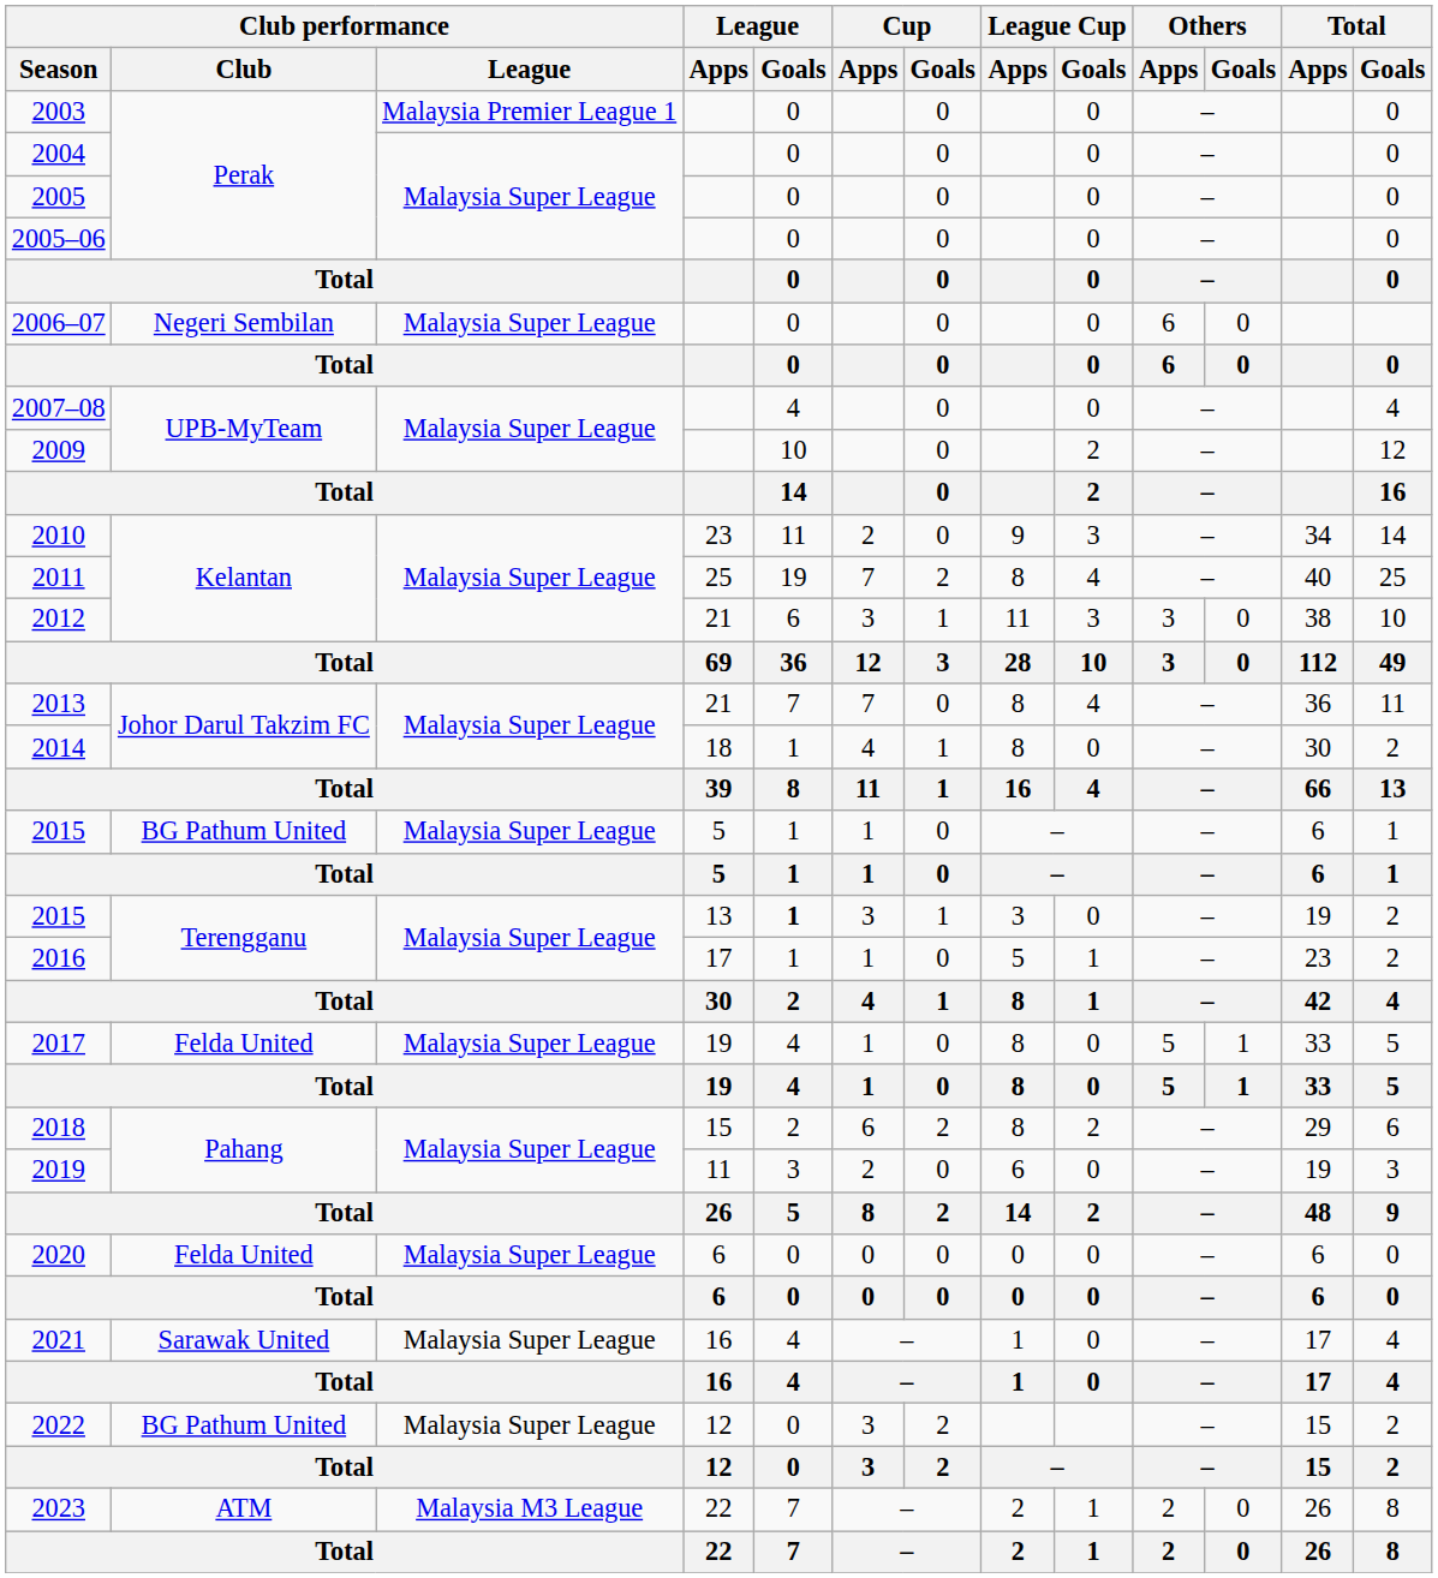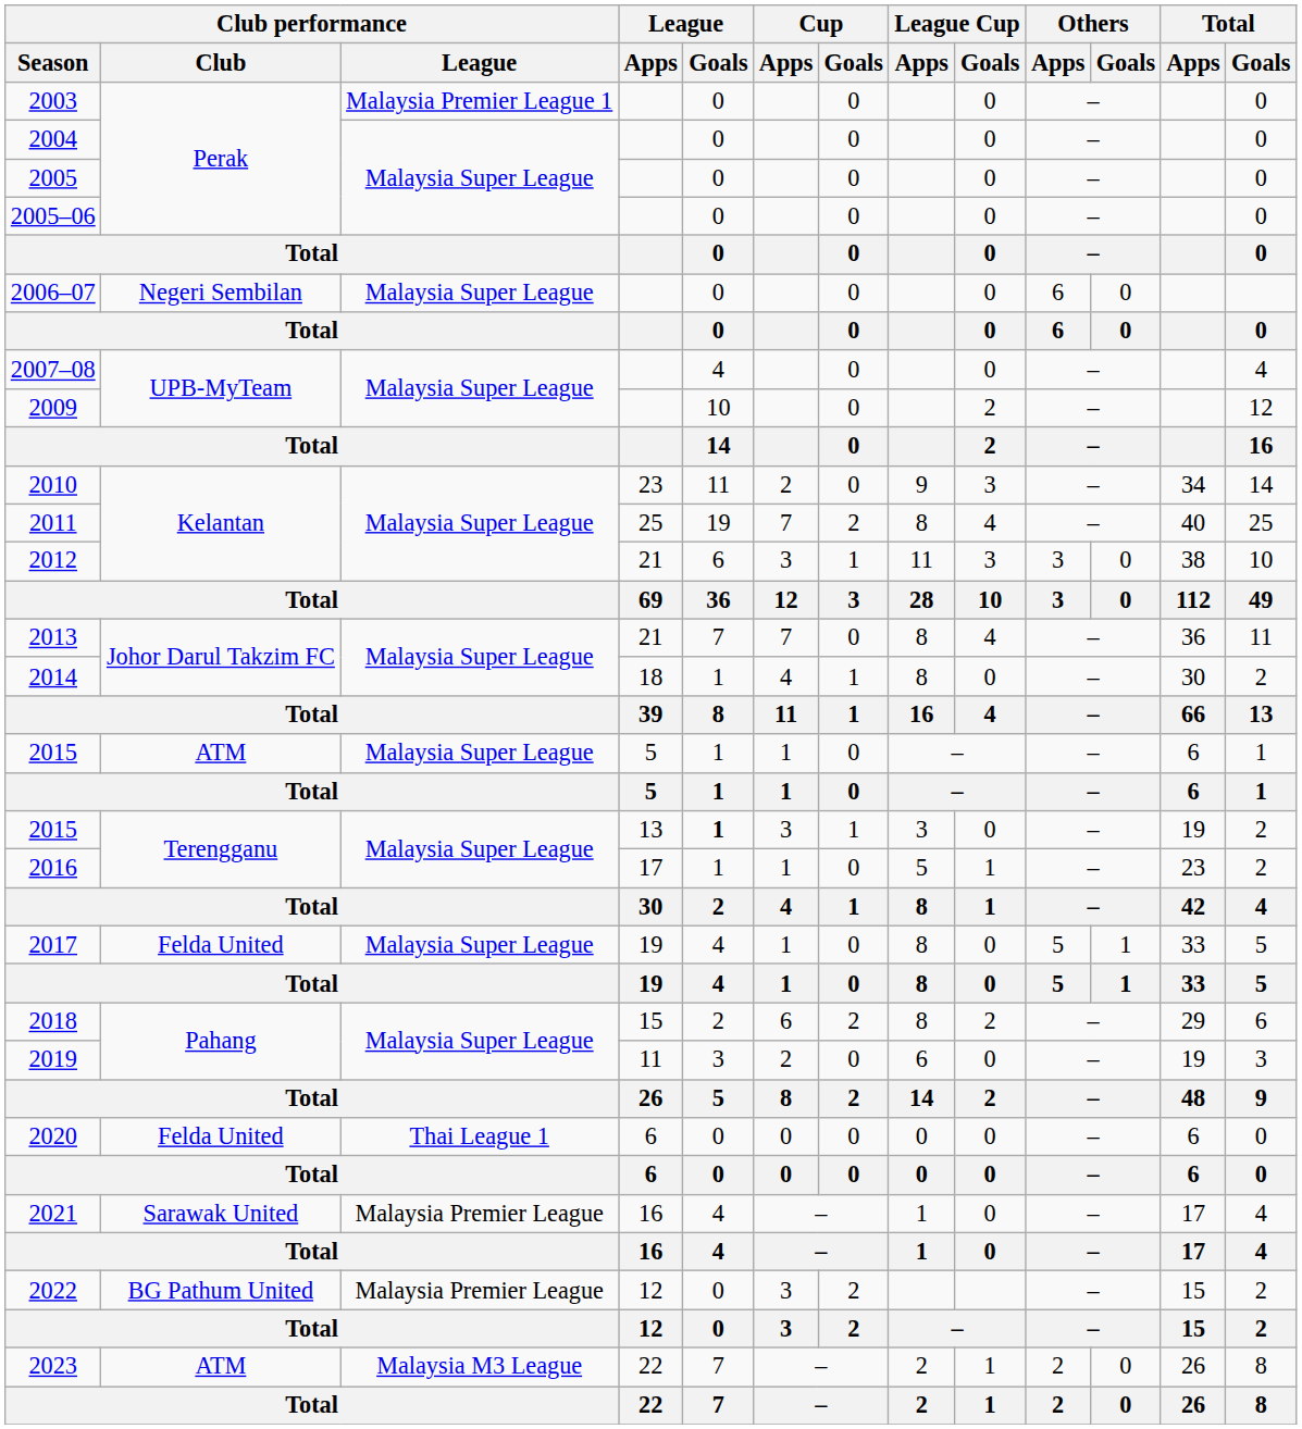2015 / 5 | Club performance / Club: BG Pathum United -> ATM
2020 | Club performance / League: Malaysia Super League -> Thai League 1
2021 | Club performance / League: Malaysia Super League -> Malaysia Premier League
2022 | Club performance / League: Malaysia Super League -> Malaysia Premier League
